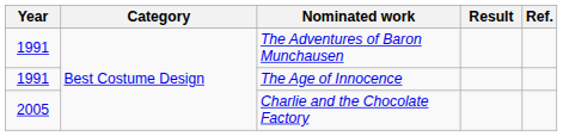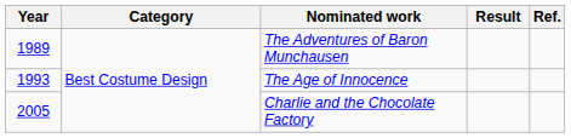The Adventures of Baron Munchausen | Year: 1991 -> 1989
The Age of Innocence | Year: 1991 -> 1993
